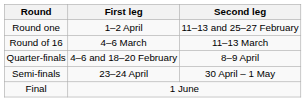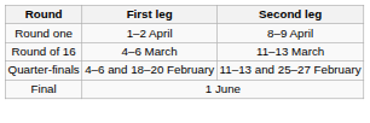Round one | Second leg: 11–13 and 25–27 February -> 8–9 April
Quarter-finals | Second leg: 8–9 April -> 11–13 and 25–27 February
- row: Semi-finals | 23–24 April | 30 April – 1 May
